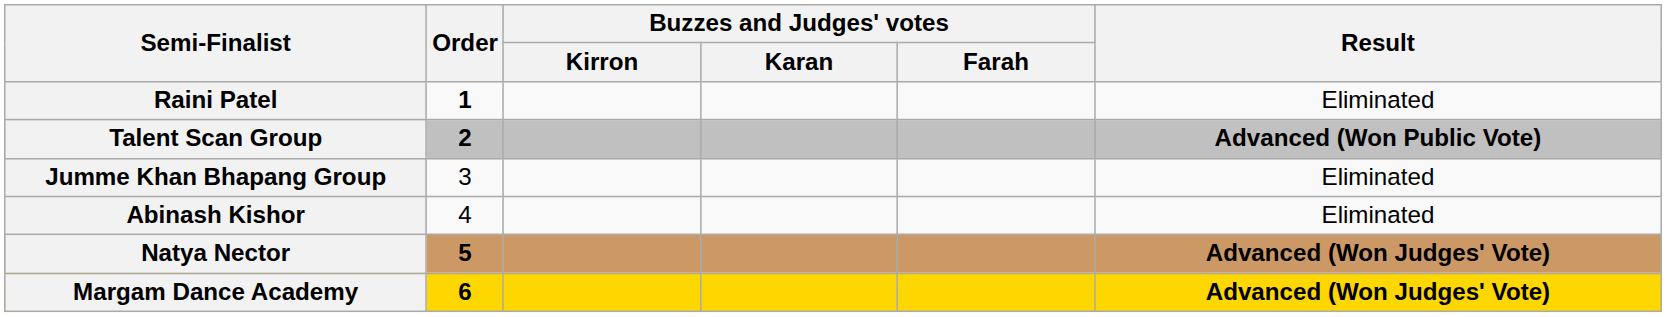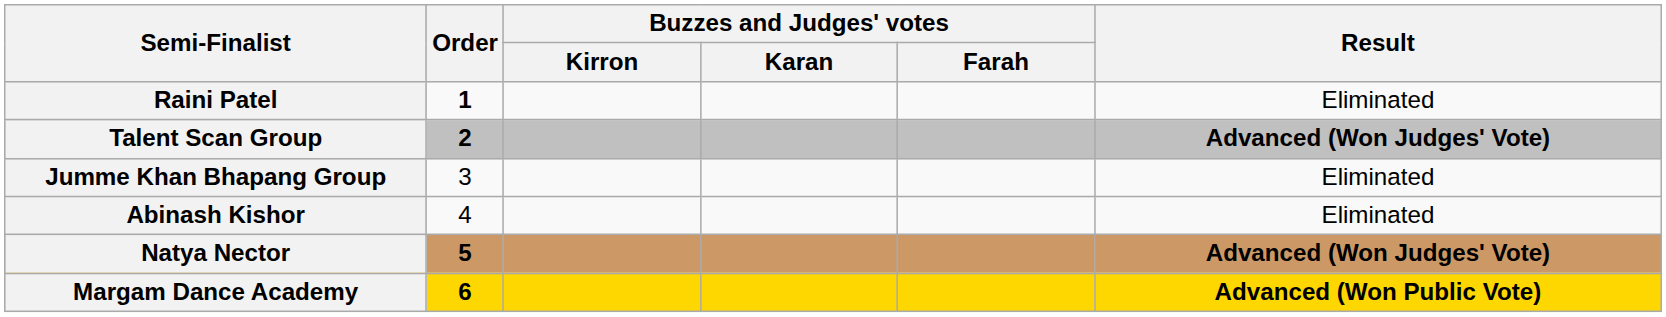Talent Scan Group | Result: Advanced (Won Public Vote) -> Advanced (Won Judges' Vote)
Margam Dance Academy | Result: Advanced (Won Judges' Vote) -> Advanced (Won Public Vote)
